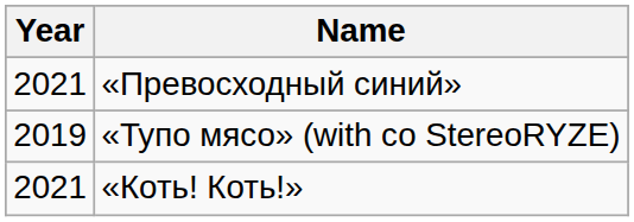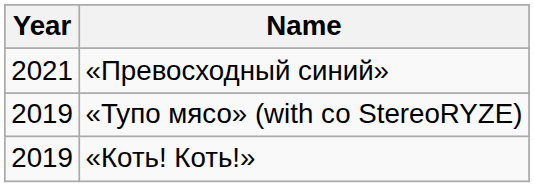«Коть! Коть!» | Year: 2021 -> 2019
